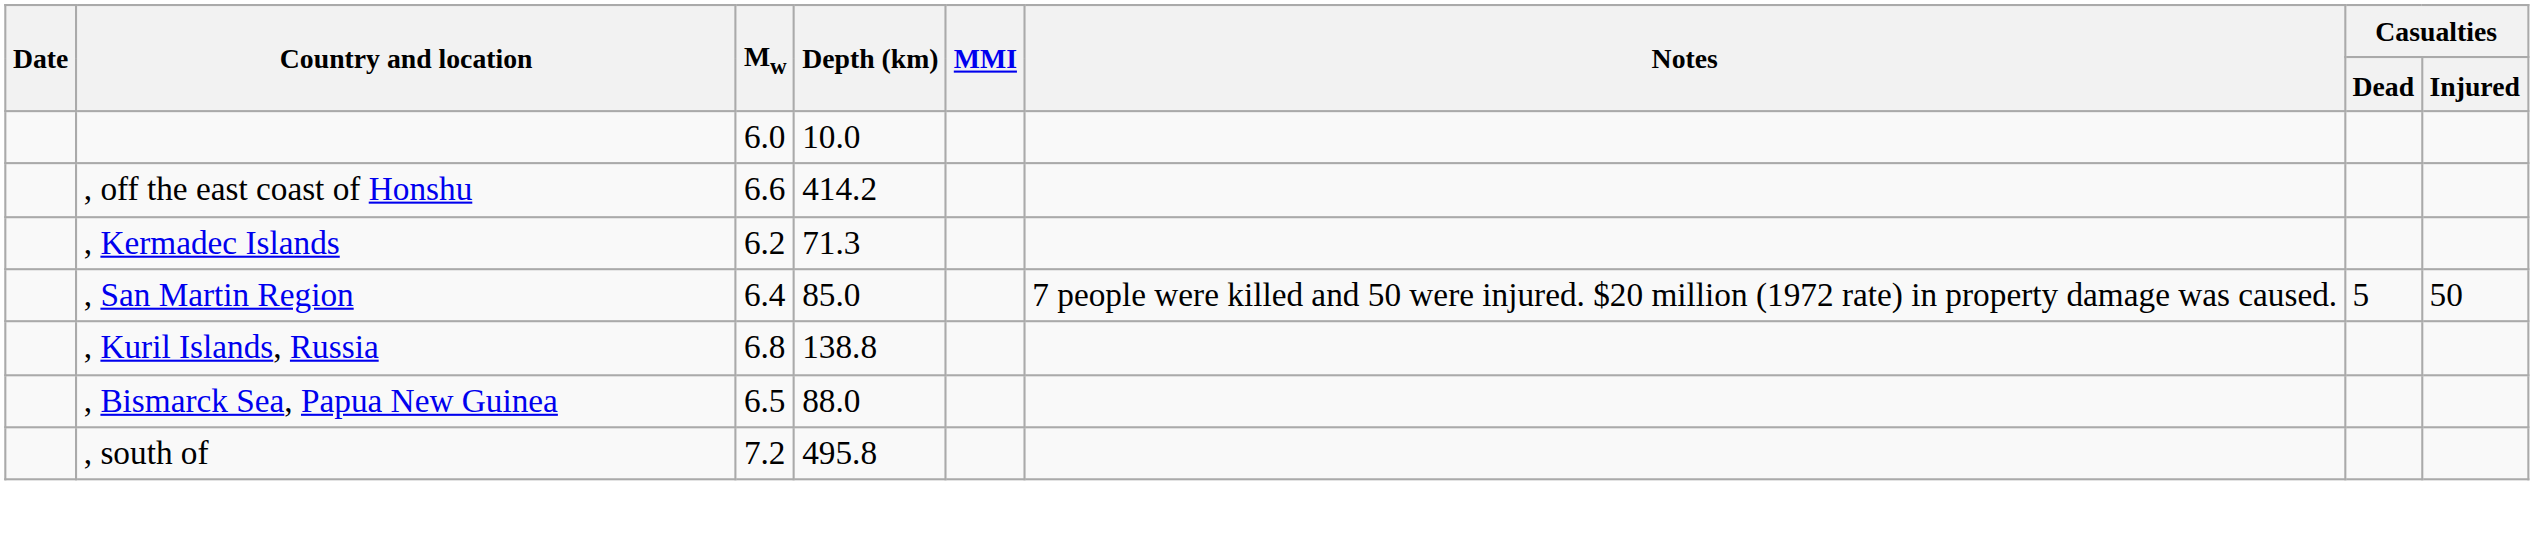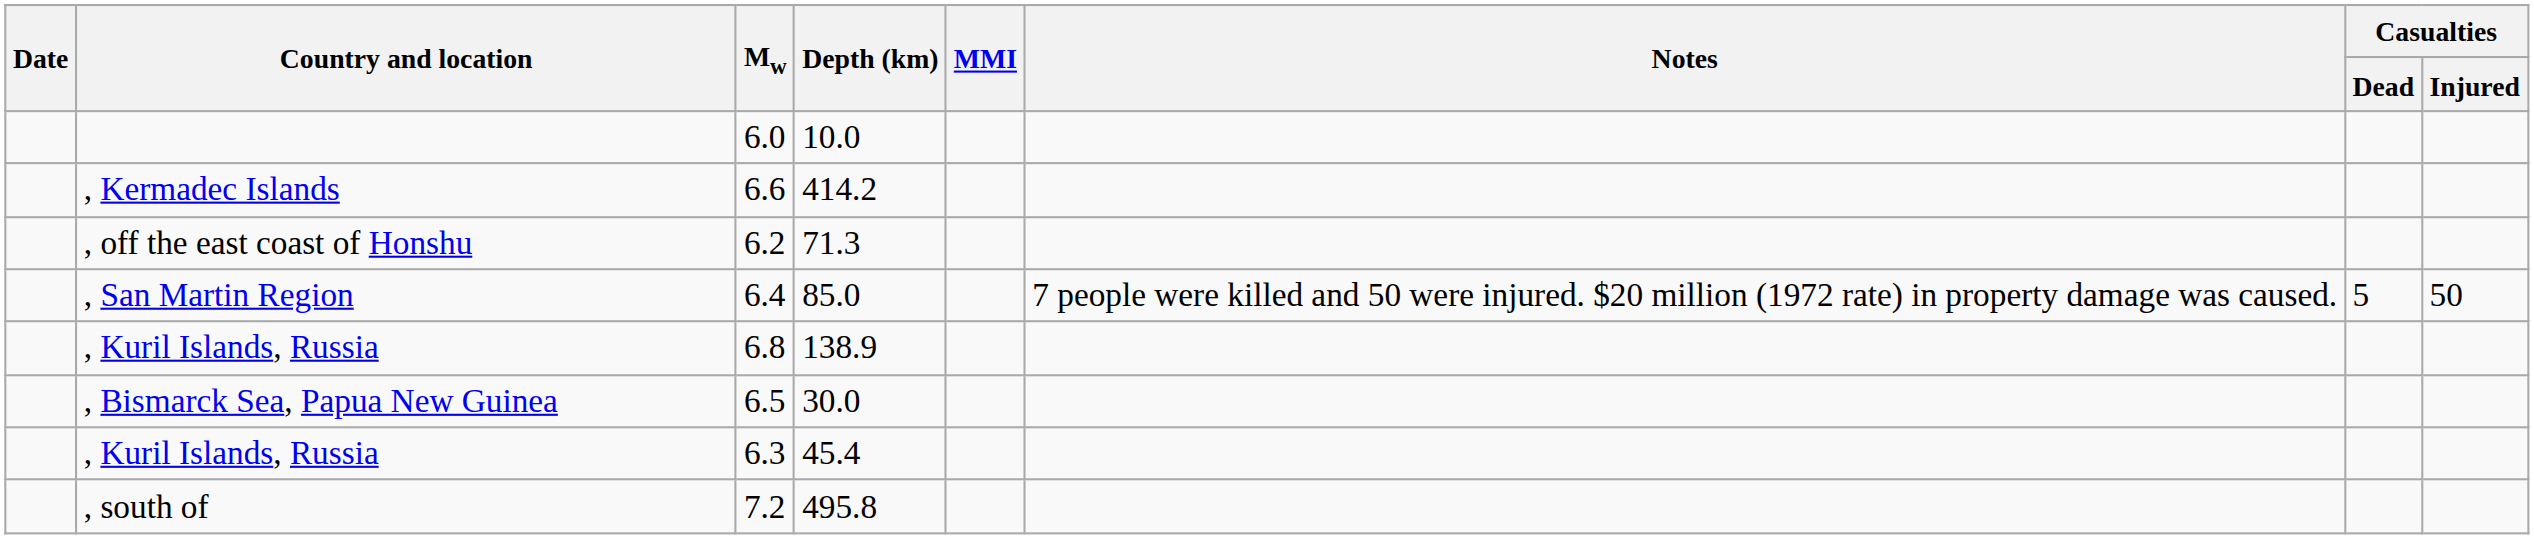6.6 | Country and location: , off the east coast of Honshu -> , Kermadec Islands
6.2 | Country and location: , Kermadec Islands -> , off the east coast of Honshu
6.8 | Depth (km): 138.8 -> 138.9
6.5 | Depth (km): 88.0 -> 30.0
+ row: , Kuril Islands, Russia | 6.3 | 45.4
